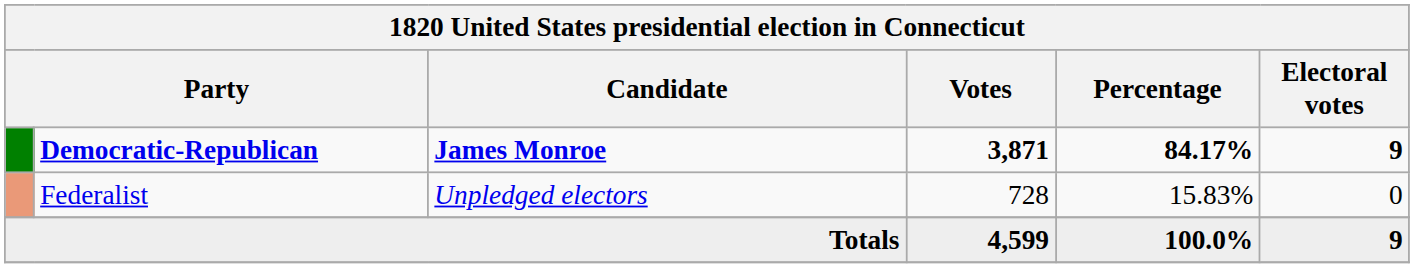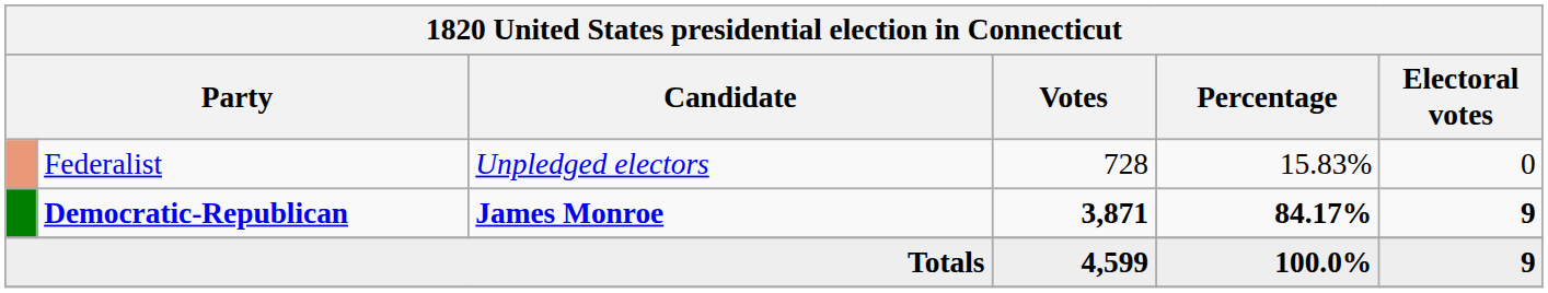rows swapped: Democratic-Republican <-> Federalist
